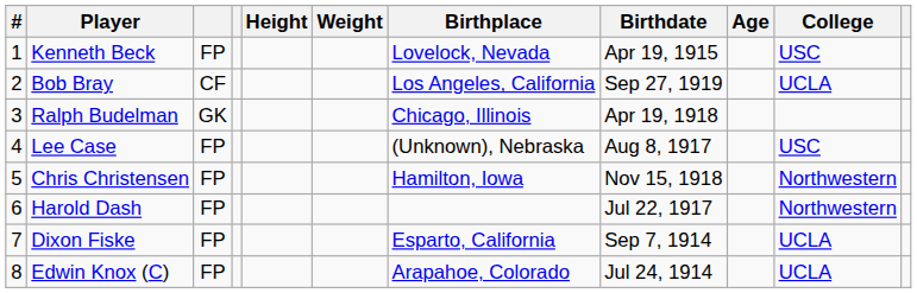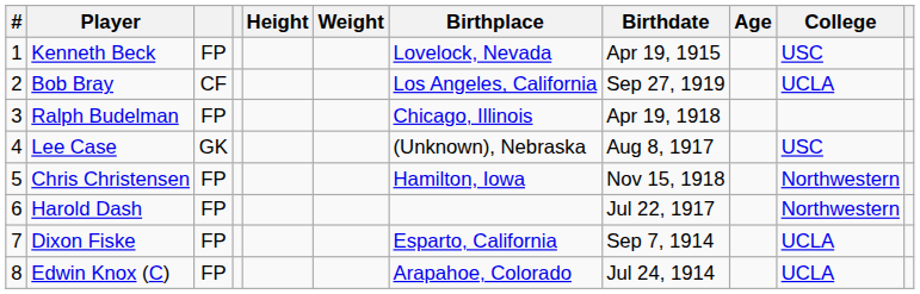Ralph Budelman | column 3: GK -> FP
Lee Case | column 3: FP -> GK
